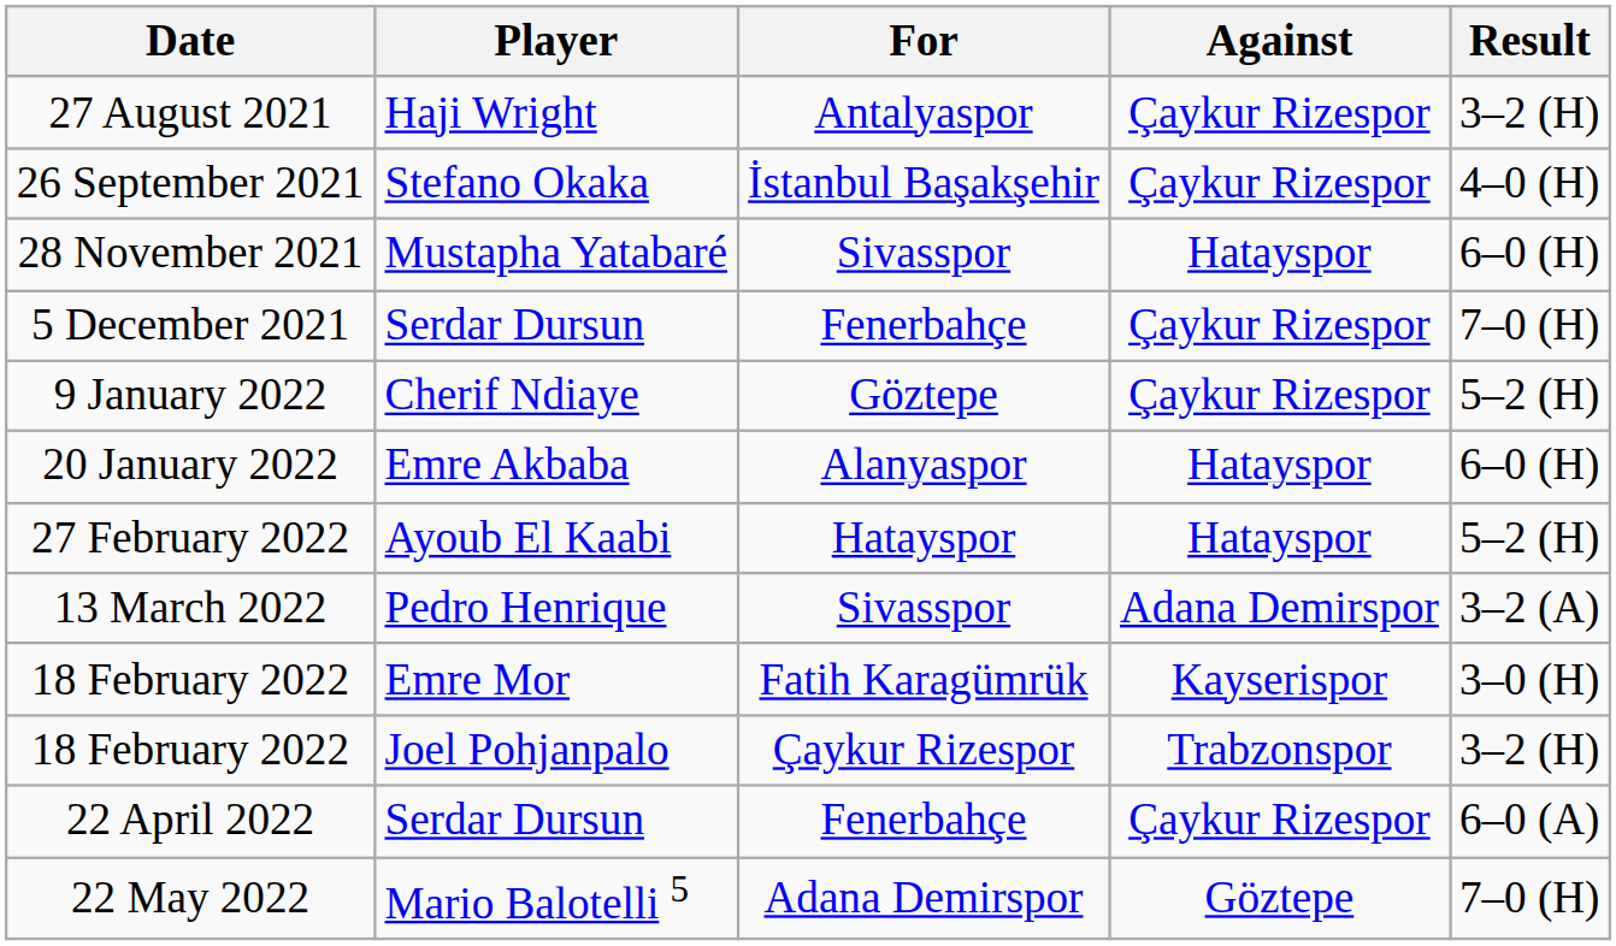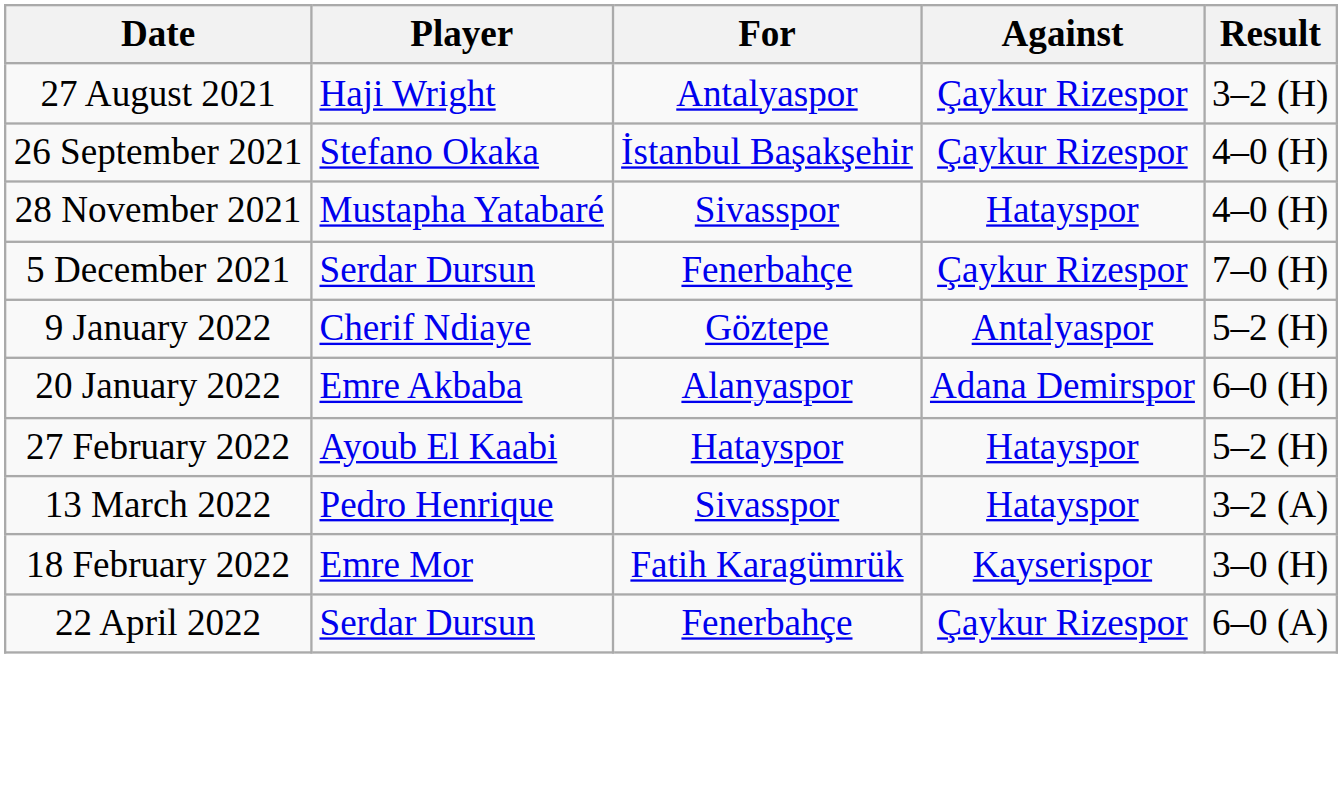28 November 2021 | Result: 6–0 (H) -> 4–0 (H)
9 January 2022 | Against: Çaykur Rizespor -> Antalyaspor
20 January 2022 | Against: Hatayspor -> Adana Demirspor
13 March 2022 | Against: Adana Demirspor -> Hatayspor
- row: 18 February 2022 | Joel Pohjanpalo | Çaykur Rizespor | Trabzonspor | 3–2 (H)
- row: 22 May 2022 | Mario Balotelli 5 | Adana Demirspor | Göztepe | 7–0 (H)
